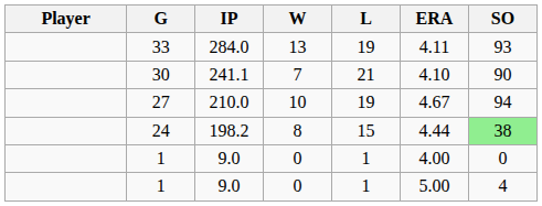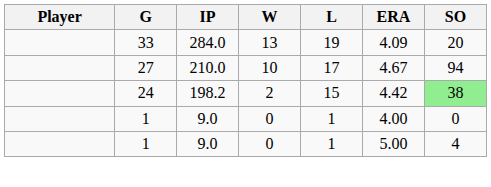33 | ERA: 4.11 -> 4.09
33 | SO: 93 -> 20
- row: 30 | 241.1 | 7 | 21 | 4.10 | 90
27 | L: 19 -> 17
24 | W: 8 -> 2
24 | ERA: 4.44 -> 4.42
